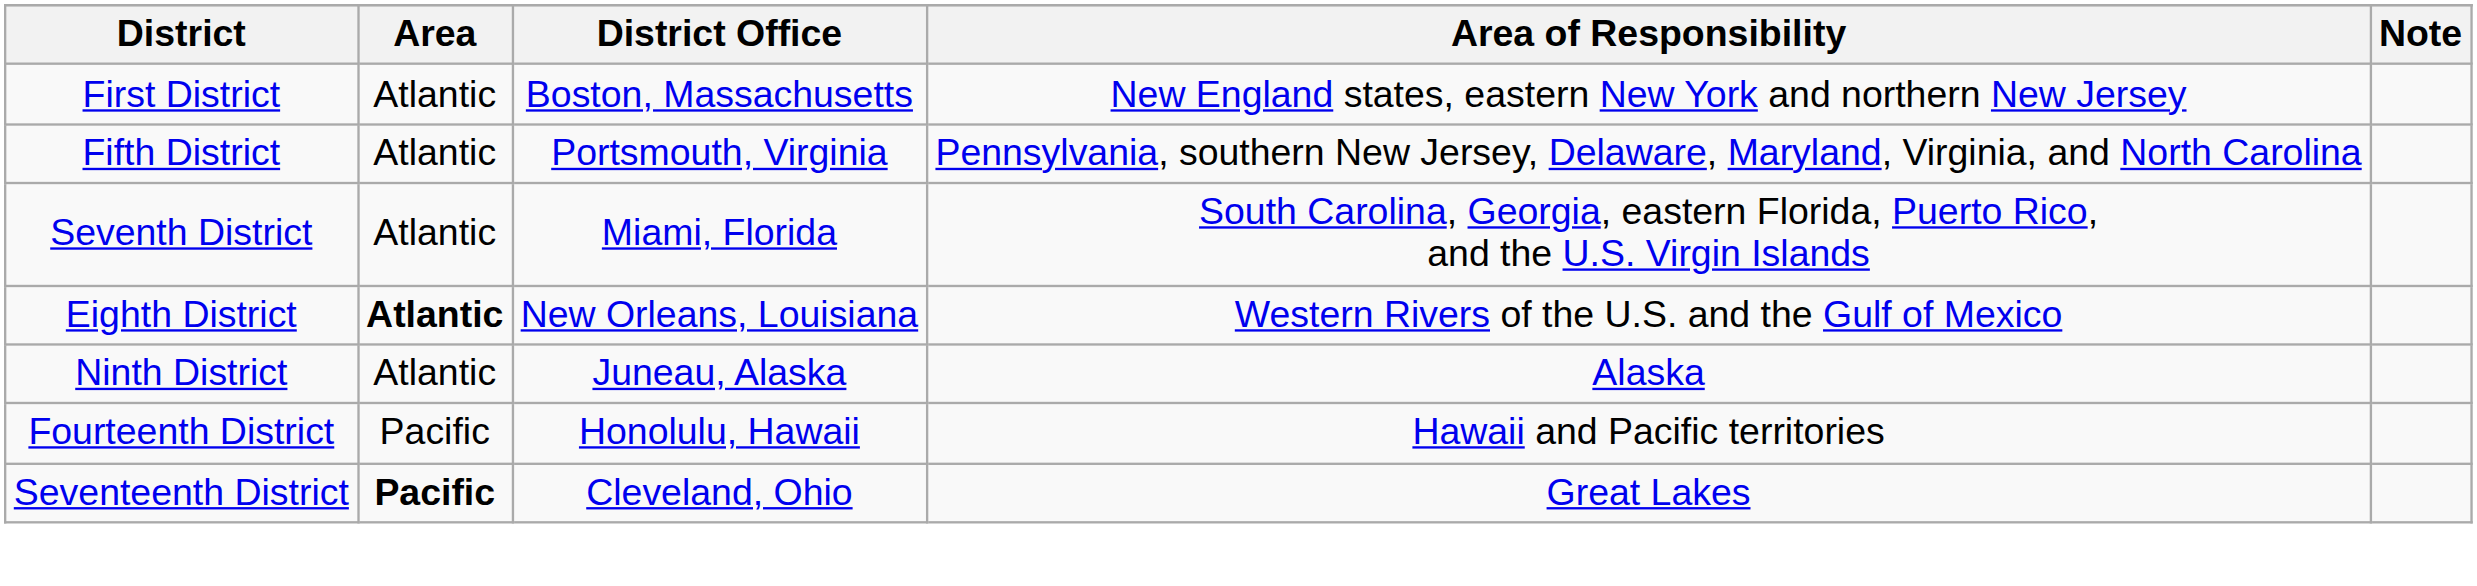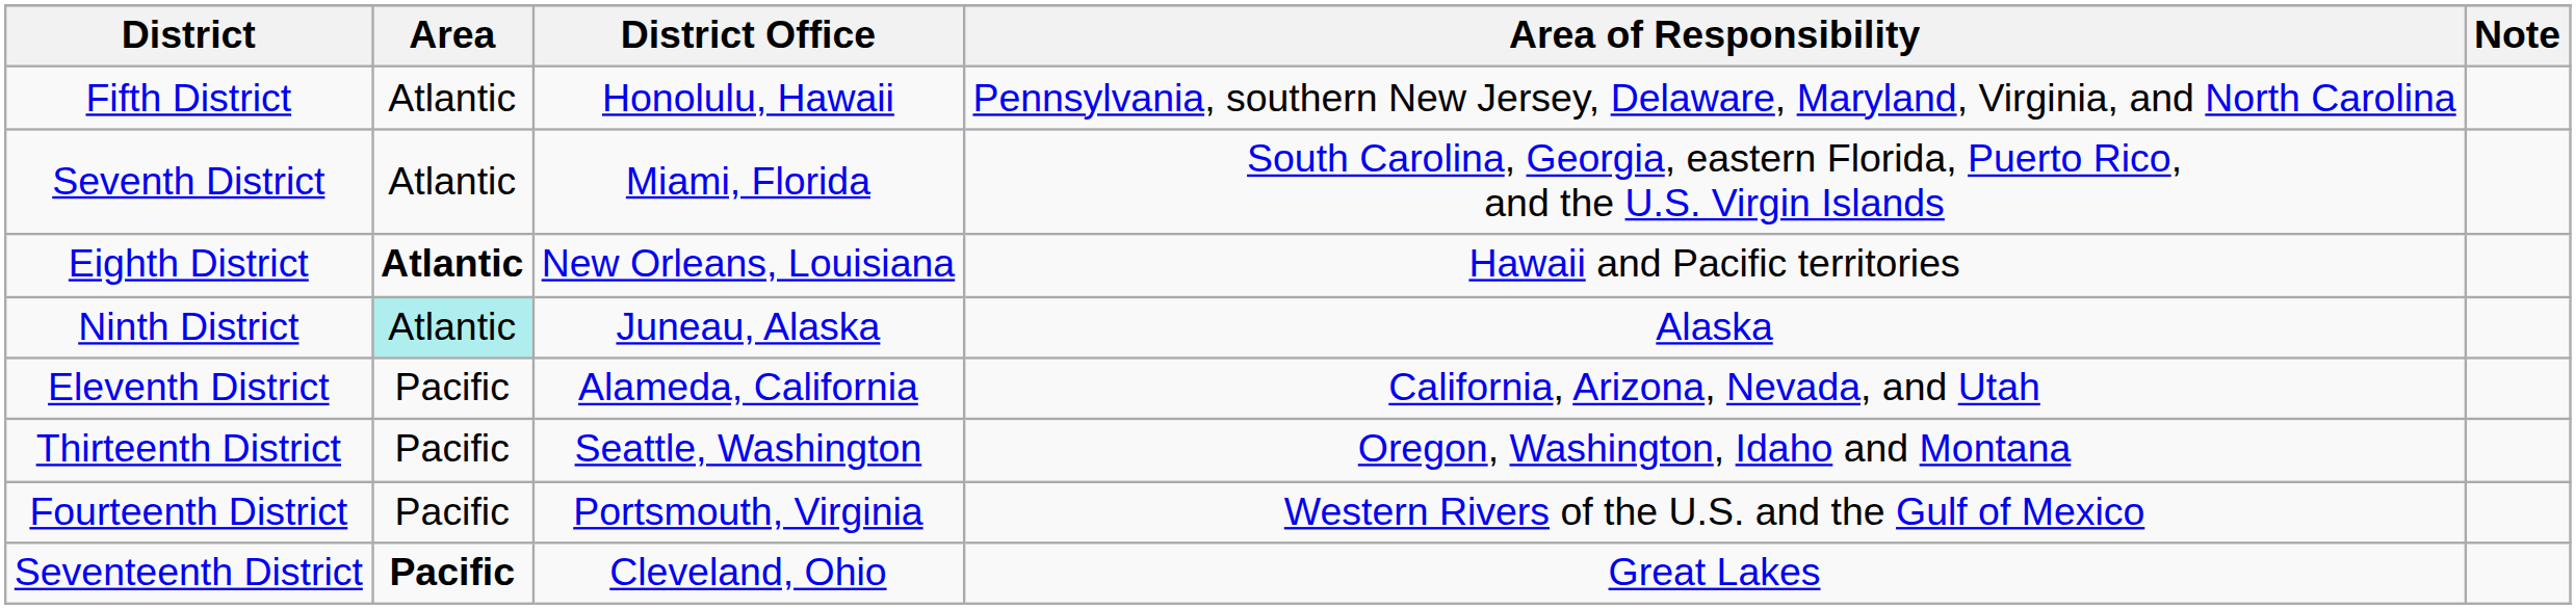- row: First District | Atlantic | Boston, Massachusetts | New England states, eastern New York and northern New Jersey
Fifth District | District Office: Portsmouth, Virginia -> Honolulu, Hawaii
Eighth District | Area of Responsibility: Western Rivers of the U.S. and the Gulf of Mexico -> Hawaii and Pacific territories
Ninth District | Area: no background -> paleturquoise background
+ row: Eleventh District | Pacific | Alameda, California | California, Arizona, Nevada, and Utah
+ row: Thirteenth District | Pacific | Seattle, Washington | Oregon, Washington, Idaho and Montana
Fourteenth District | District Office: Honolulu, Hawaii -> Portsmouth, Virginia
Fourteenth District | Area of Responsibility: Hawaii and Pacific territories -> Western Rivers of the U.S. and the Gulf of Mexico
